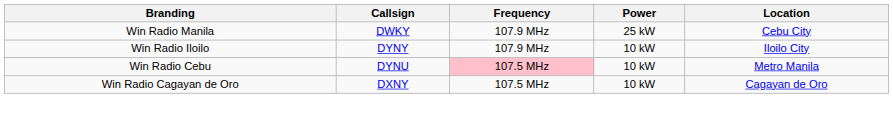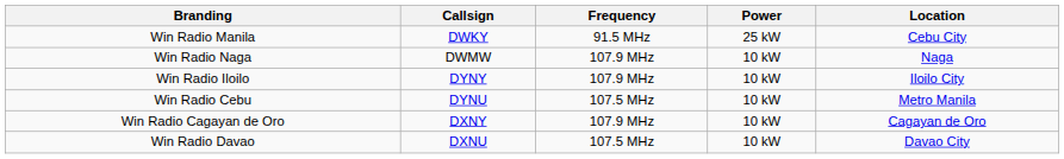Win Radio Manila | Frequency: 107.9 MHz -> 91.5 MHz
+ row: Win Radio Naga | DWMW | 107.9 MHz | 10 kW | Naga
Win Radio Cebu | Frequency: pink background -> no background
Win Radio Cagayan de Oro | Frequency: 107.5 MHz -> 107.9 MHz
+ row: Win Radio Davao | DXNU | 107.5 MHz | 10 kW | Davao City
